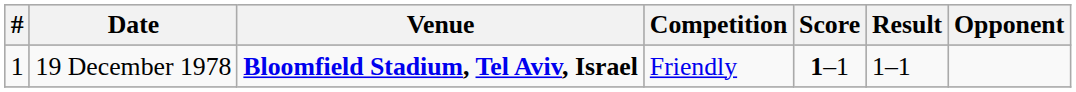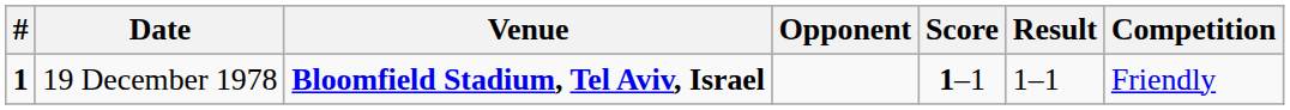columns swapped: Opponent <-> Competition
19 December 1978 | #: normal -> bold
